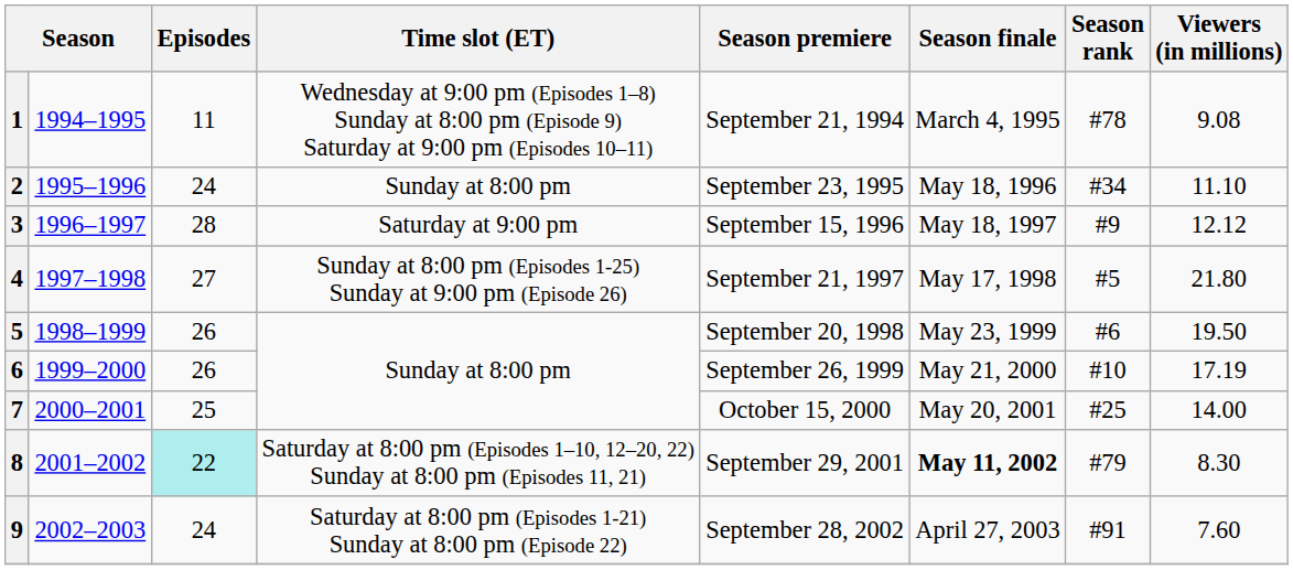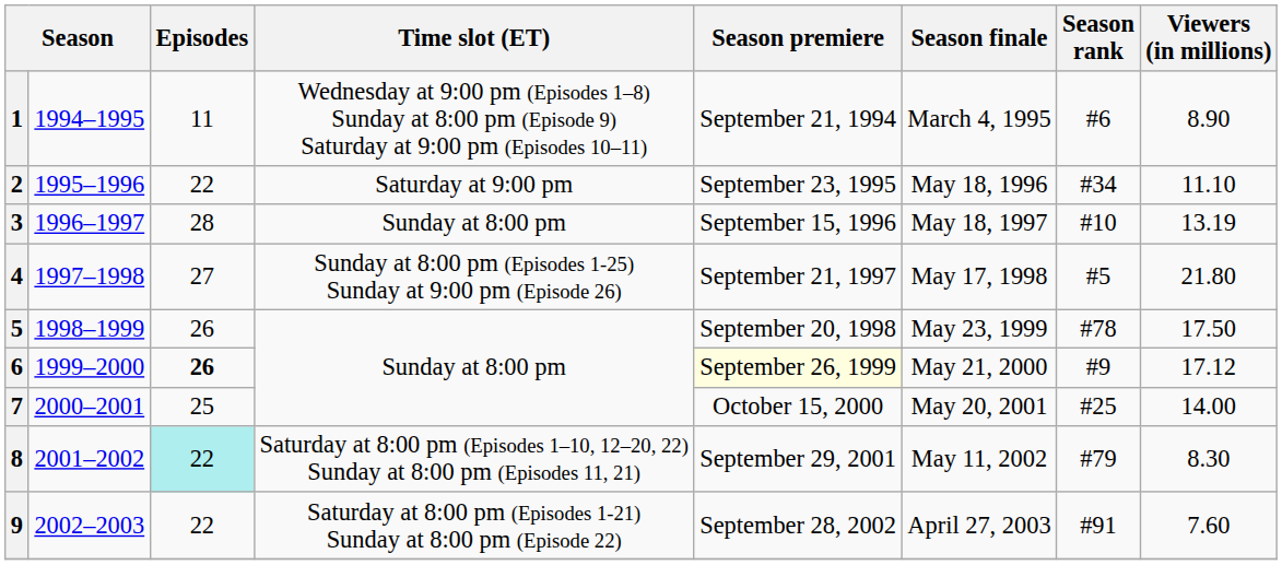1 | Season rank: #78 -> #6
1 | Viewers (in millions): 9.08 -> 8.90
2 | Episodes: 24 -> 22
2 | Time slot (ET): Sunday at 8:00 pm -> Saturday at 9:00 pm
3 | Time slot (ET): Saturday at 9:00 pm -> Sunday at 8:00 pm
3 | Season rank: #9 -> #10
3 | Viewers (in millions): 12.12 -> 13.19
5 | Season rank: #6 -> #78
5 | Viewers (in millions): 19.50 -> 17.50
6 | Episodes: normal -> bold
6 | Season premiere: no background -> lightyellow background
6 | Season rank: #10 -> #9
6 | Viewers (in millions): 17.19 -> 17.12
8 | Season finale: bold -> normal
9 | Episodes: 24 -> 22
